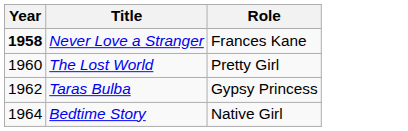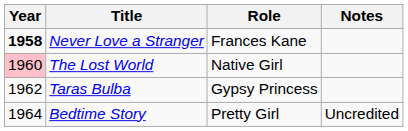+ column: Notes | Uncredited
The Lost World | Year: no background -> pink background
The Lost World | Role: Pretty Girl -> Native Girl
Bedtime Story | Role: Native Girl -> Pretty Girl
